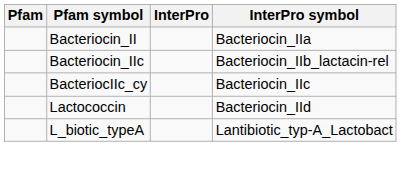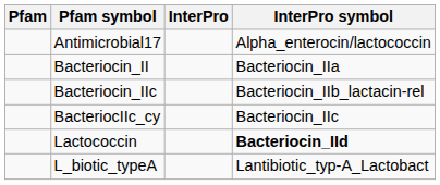+ row: Antimicrobial17 | Alpha_enterocin/lactococcin
Lactococcin | InterPro symbol: normal -> bold
